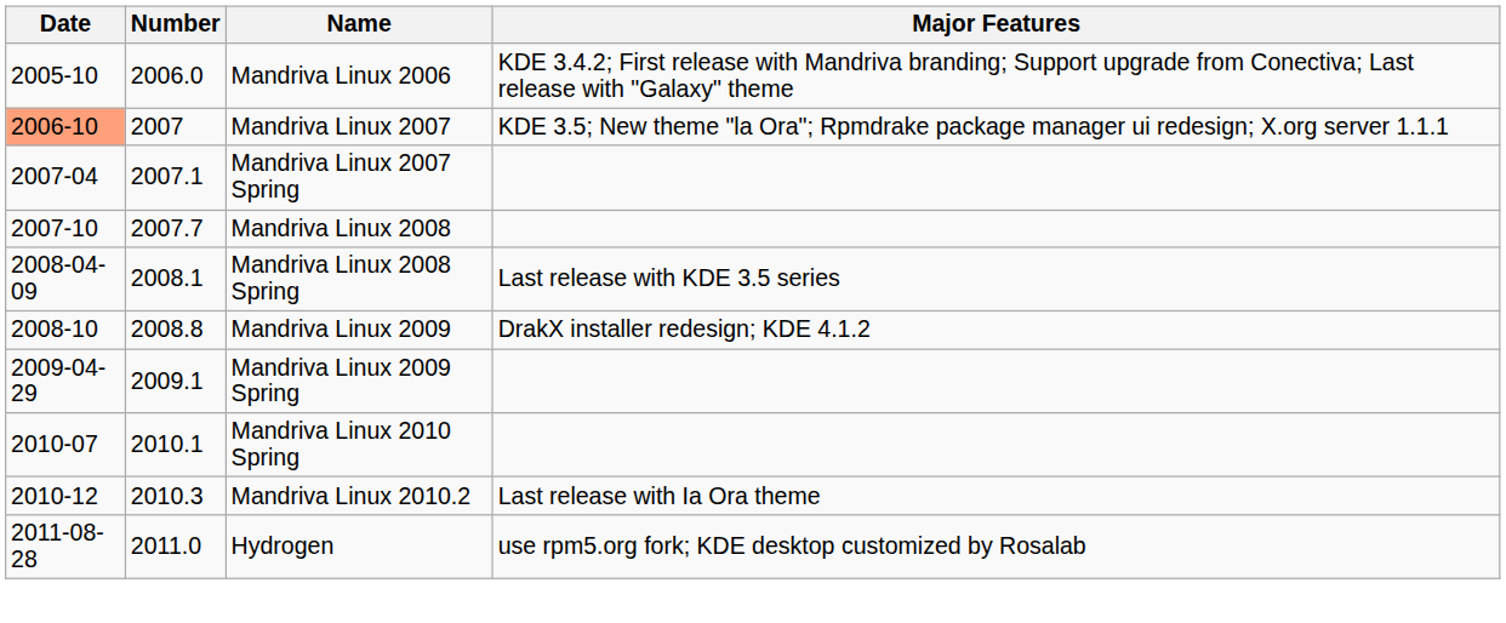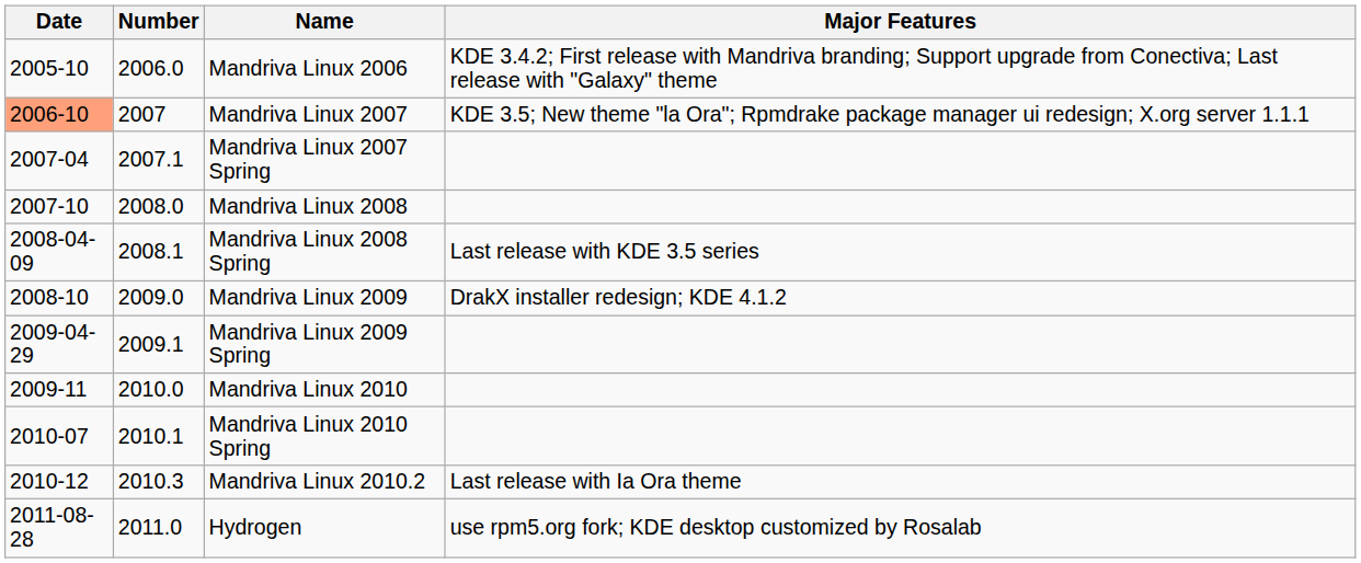Mandriva Linux 2008 | Number: 2007.7 -> 2008.0
Mandriva Linux 2009 | Number: 2008.8 -> 2009.0
+ row: 2009-11 | 2010.0 | Mandriva Linux 2010
